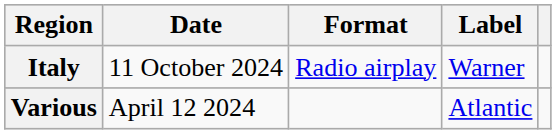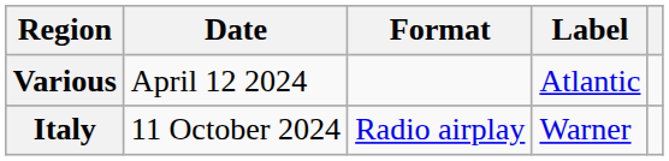rows swapped: Various <-> Italy
